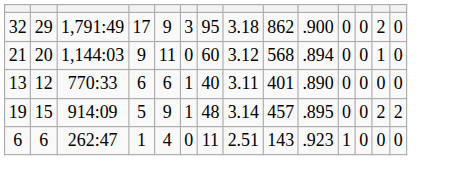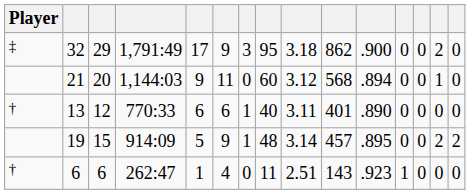+ column: Player | ‡ | † | †
